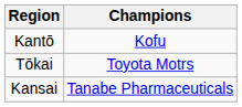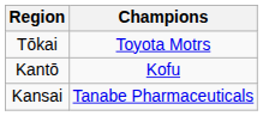rows swapped: Kantō <-> Tōkai
